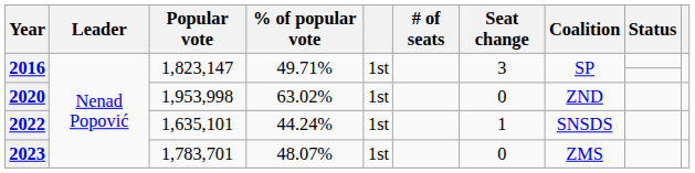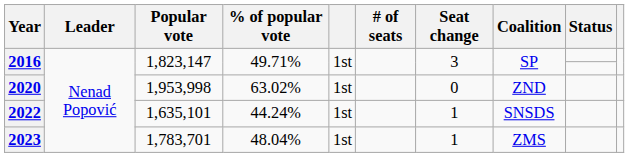2023 | % of popular vote: 48.07% -> 48.04%
2023 | Seat change: 0 -> 1
